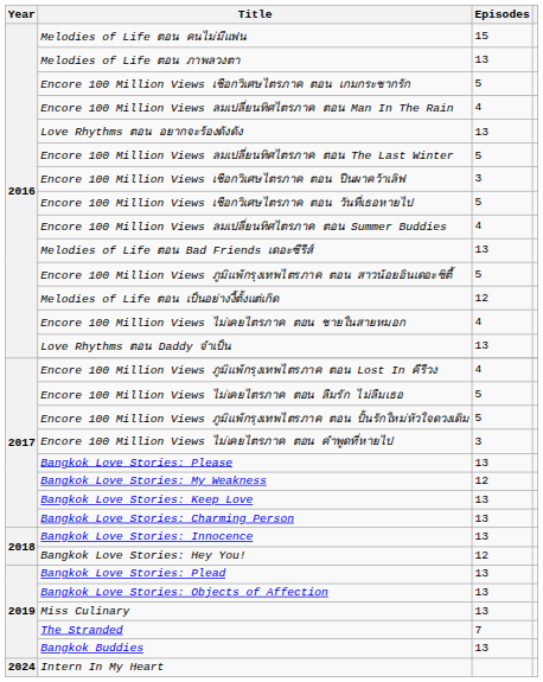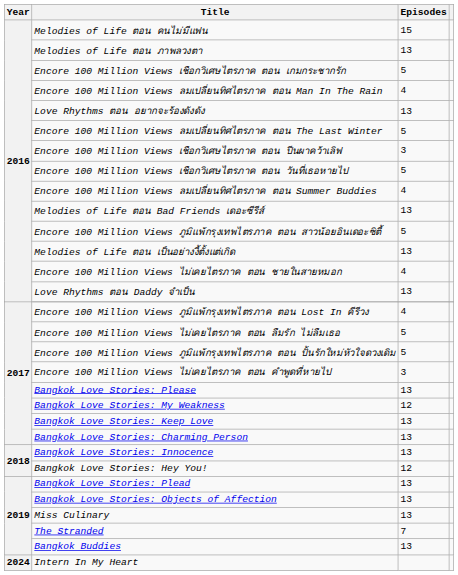Melodies of Life ตอน เป็นอย่างงี้ตั้งแต่เกิด | Episodes: 12 -> 13
